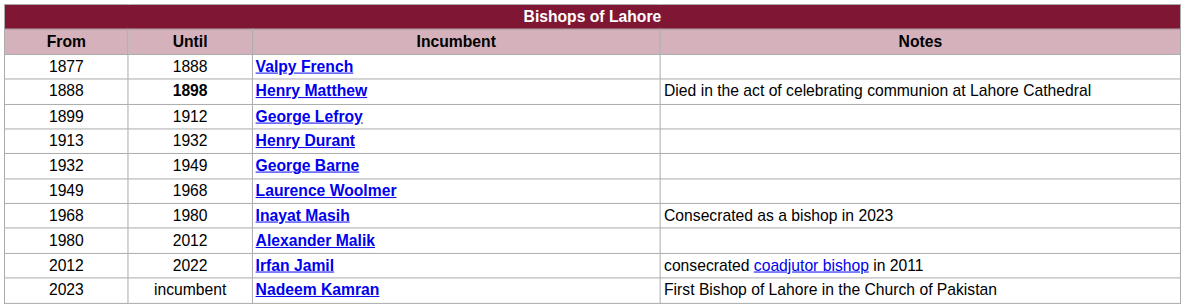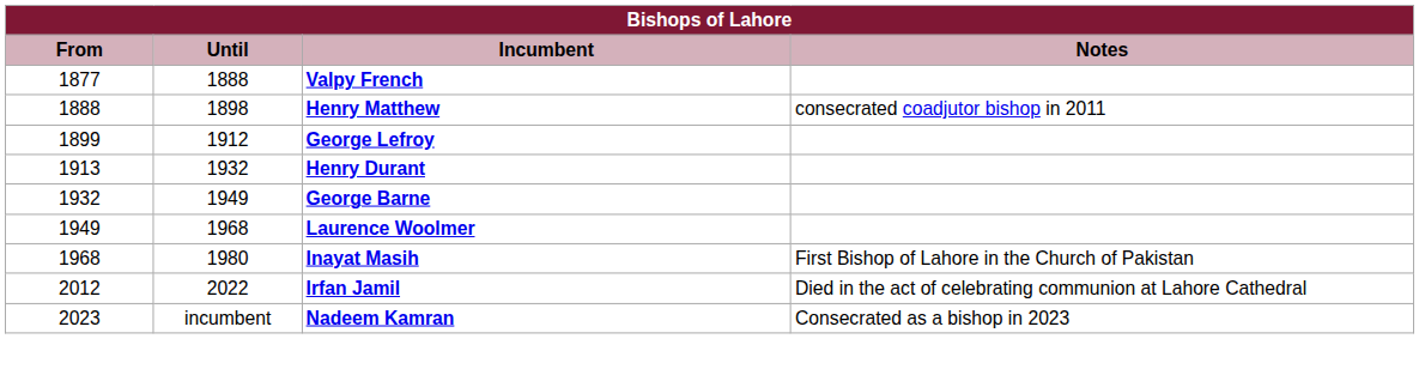Henry Matthew | Until: bold -> normal
Henry Matthew | Notes: Died in the act of celebrating communion at Lahore Cathedral -> consecrated coadjutor bishop in 2011
Inayat Masih | Notes: Consecrated as a bishop in 2023 -> First Bishop of Lahore in the Church of Pakistan
- row: 1980 | 2012 | Alexander Malik
Irfan Jamil | Notes: consecrated coadjutor bishop in 2011 -> Died in the act of celebrating communion at Lahore Cathedral
Nadeem Kamran | Notes: First Bishop of Lahore in the Church of Pakistan -> Consecrated as a bishop in 2023
